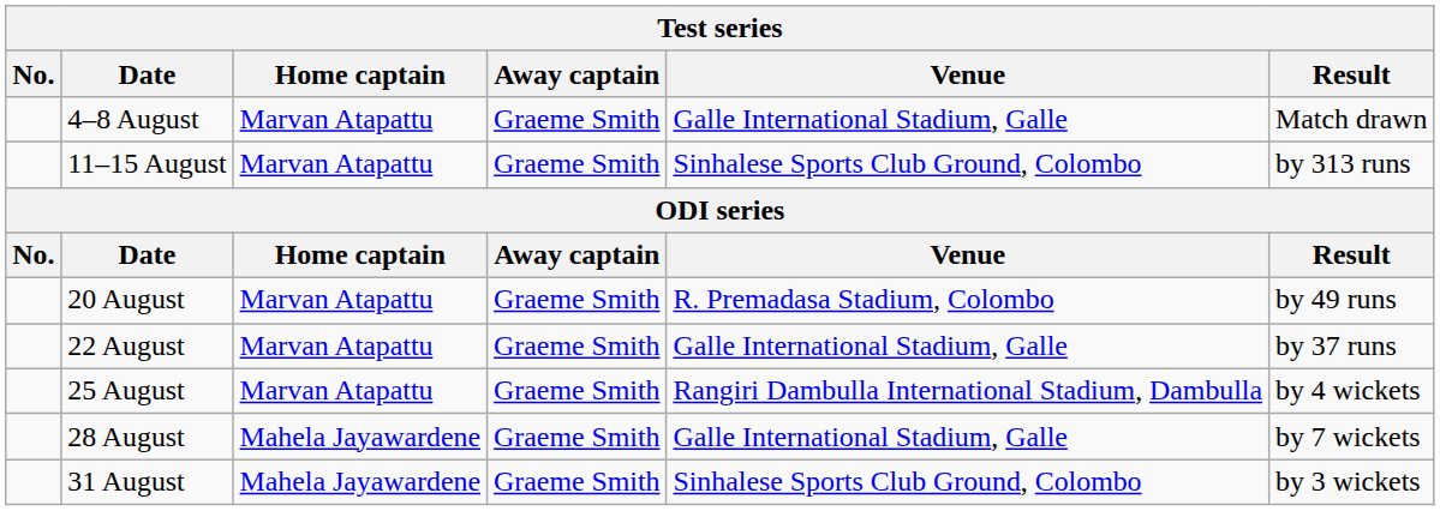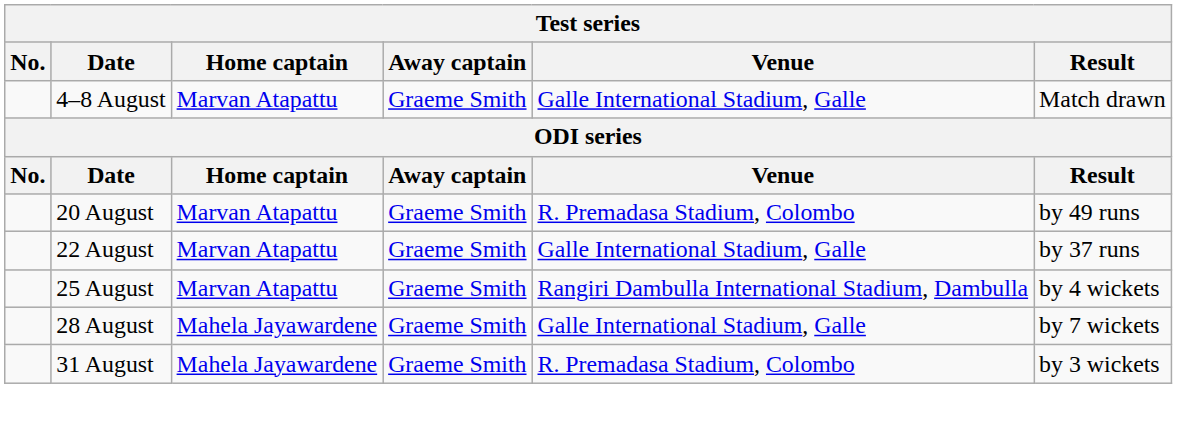- row: 11–15 August | Marvan Atapattu | Graeme Smith | Sinhalese Sports Club Ground, Colombo | by 313 runs
31 August | Venue: Sinhalese Sports Club Ground, Colombo -> R. Premadasa Stadium, Colombo
